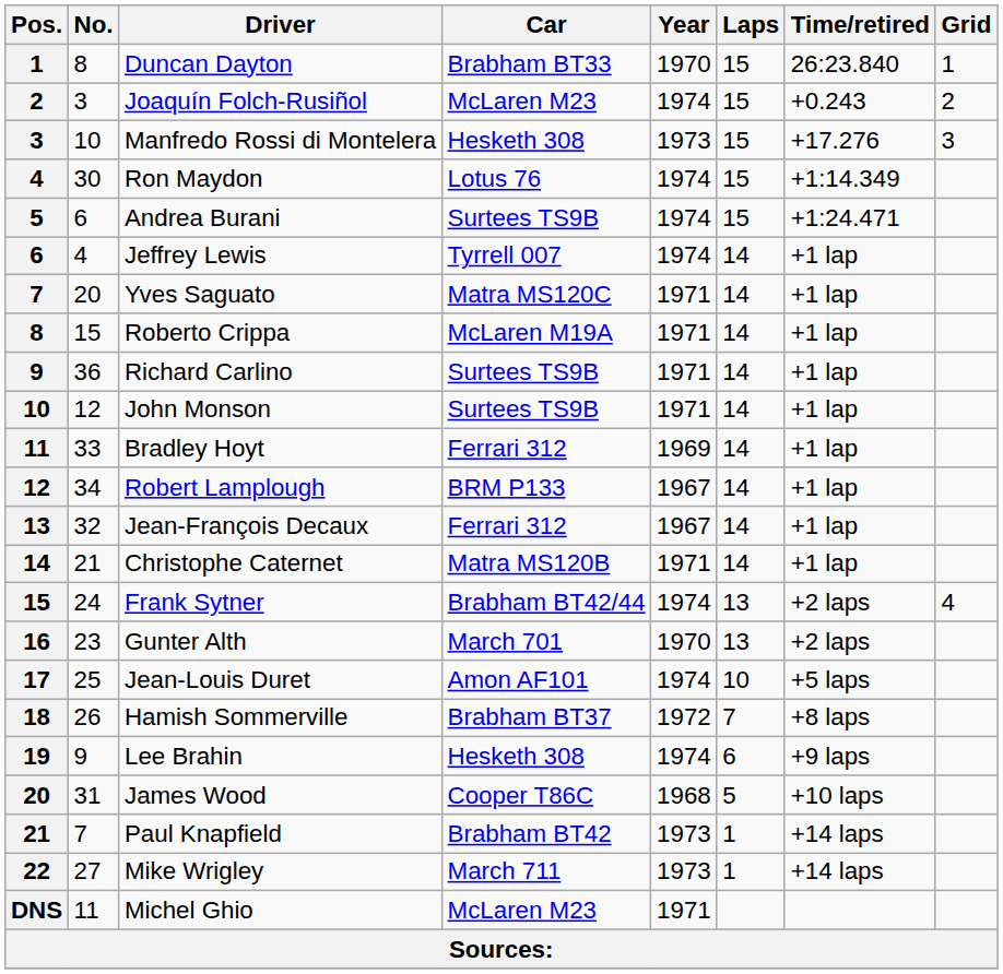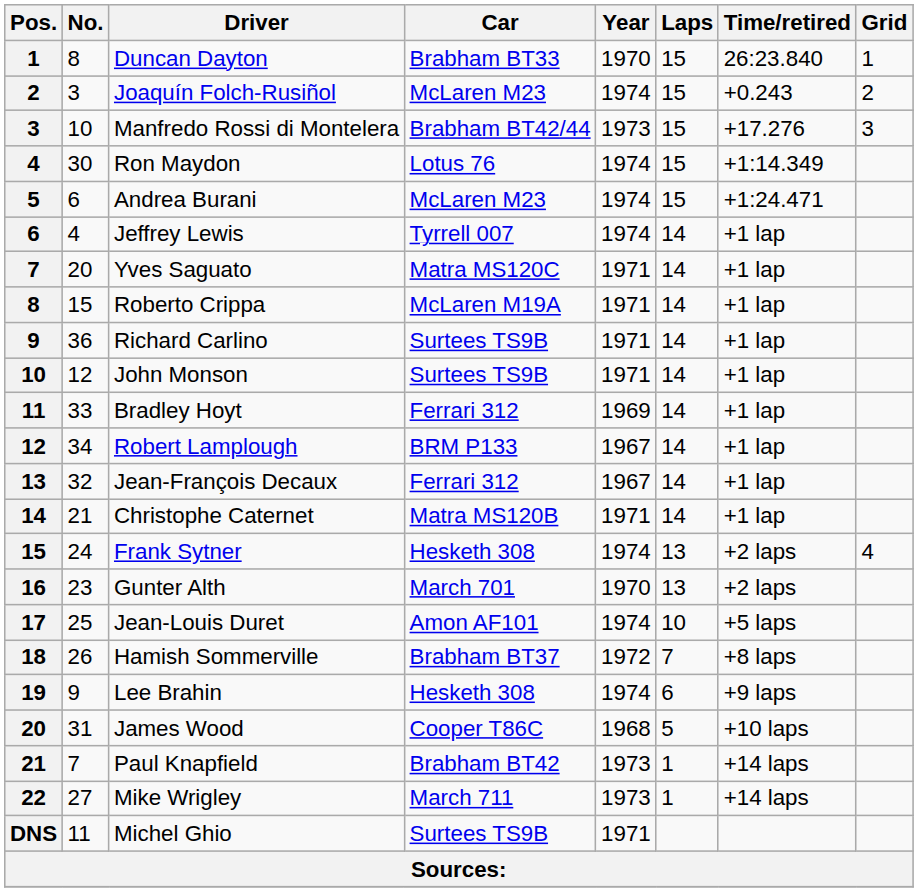Manfredo Rossi di Montelera | Car: Hesketh 308 -> Brabham BT42/44
Andrea Burani | Car: Surtees TS9B -> McLaren M23
Frank Sytner | Car: Brabham BT42/44 -> Hesketh 308
Michel Ghio | Car: McLaren M23 -> Surtees TS9B
